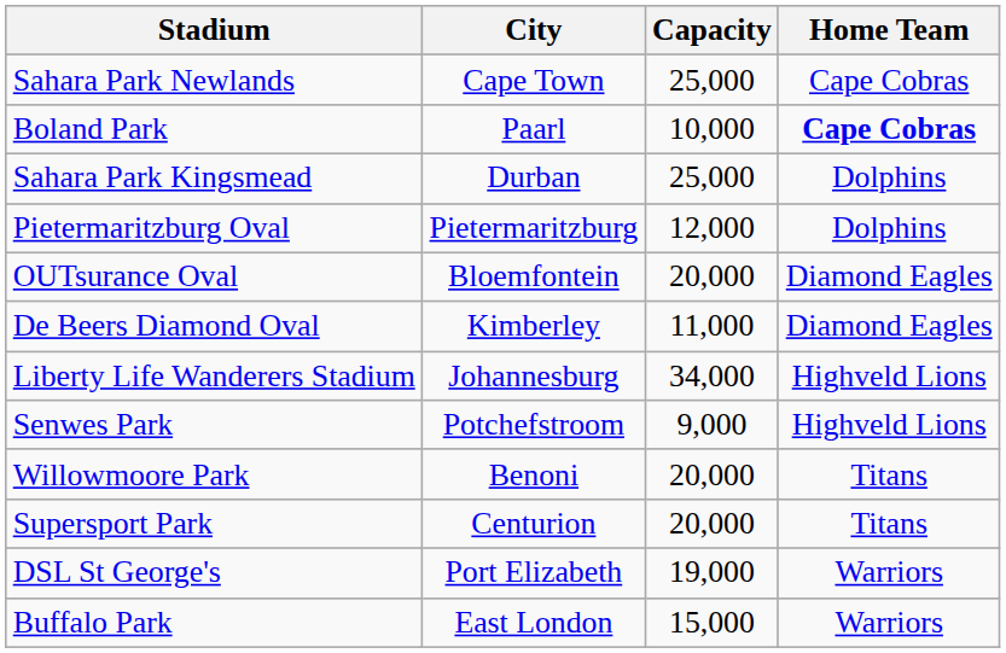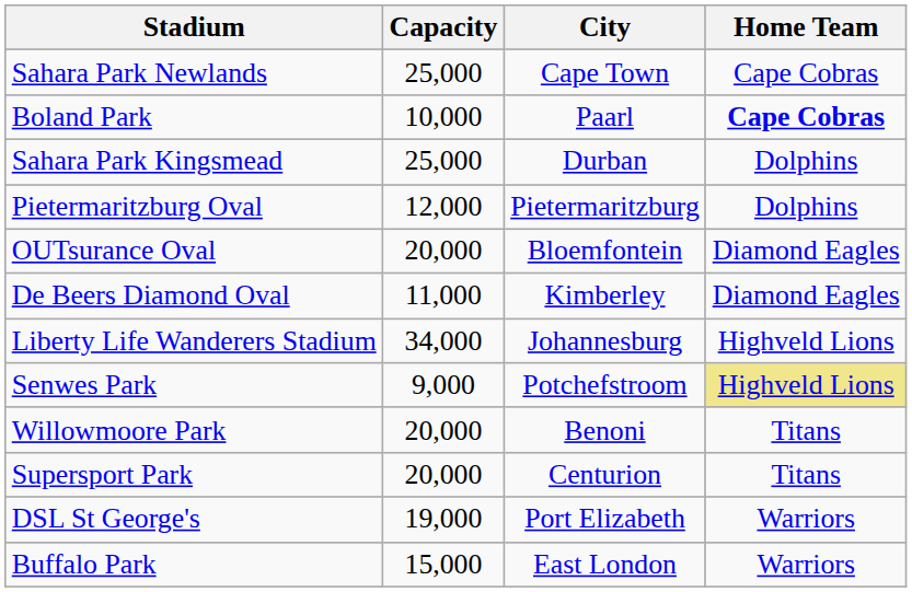columns swapped: City <-> Capacity
Senwes Park | Home Team: no background -> khaki background
